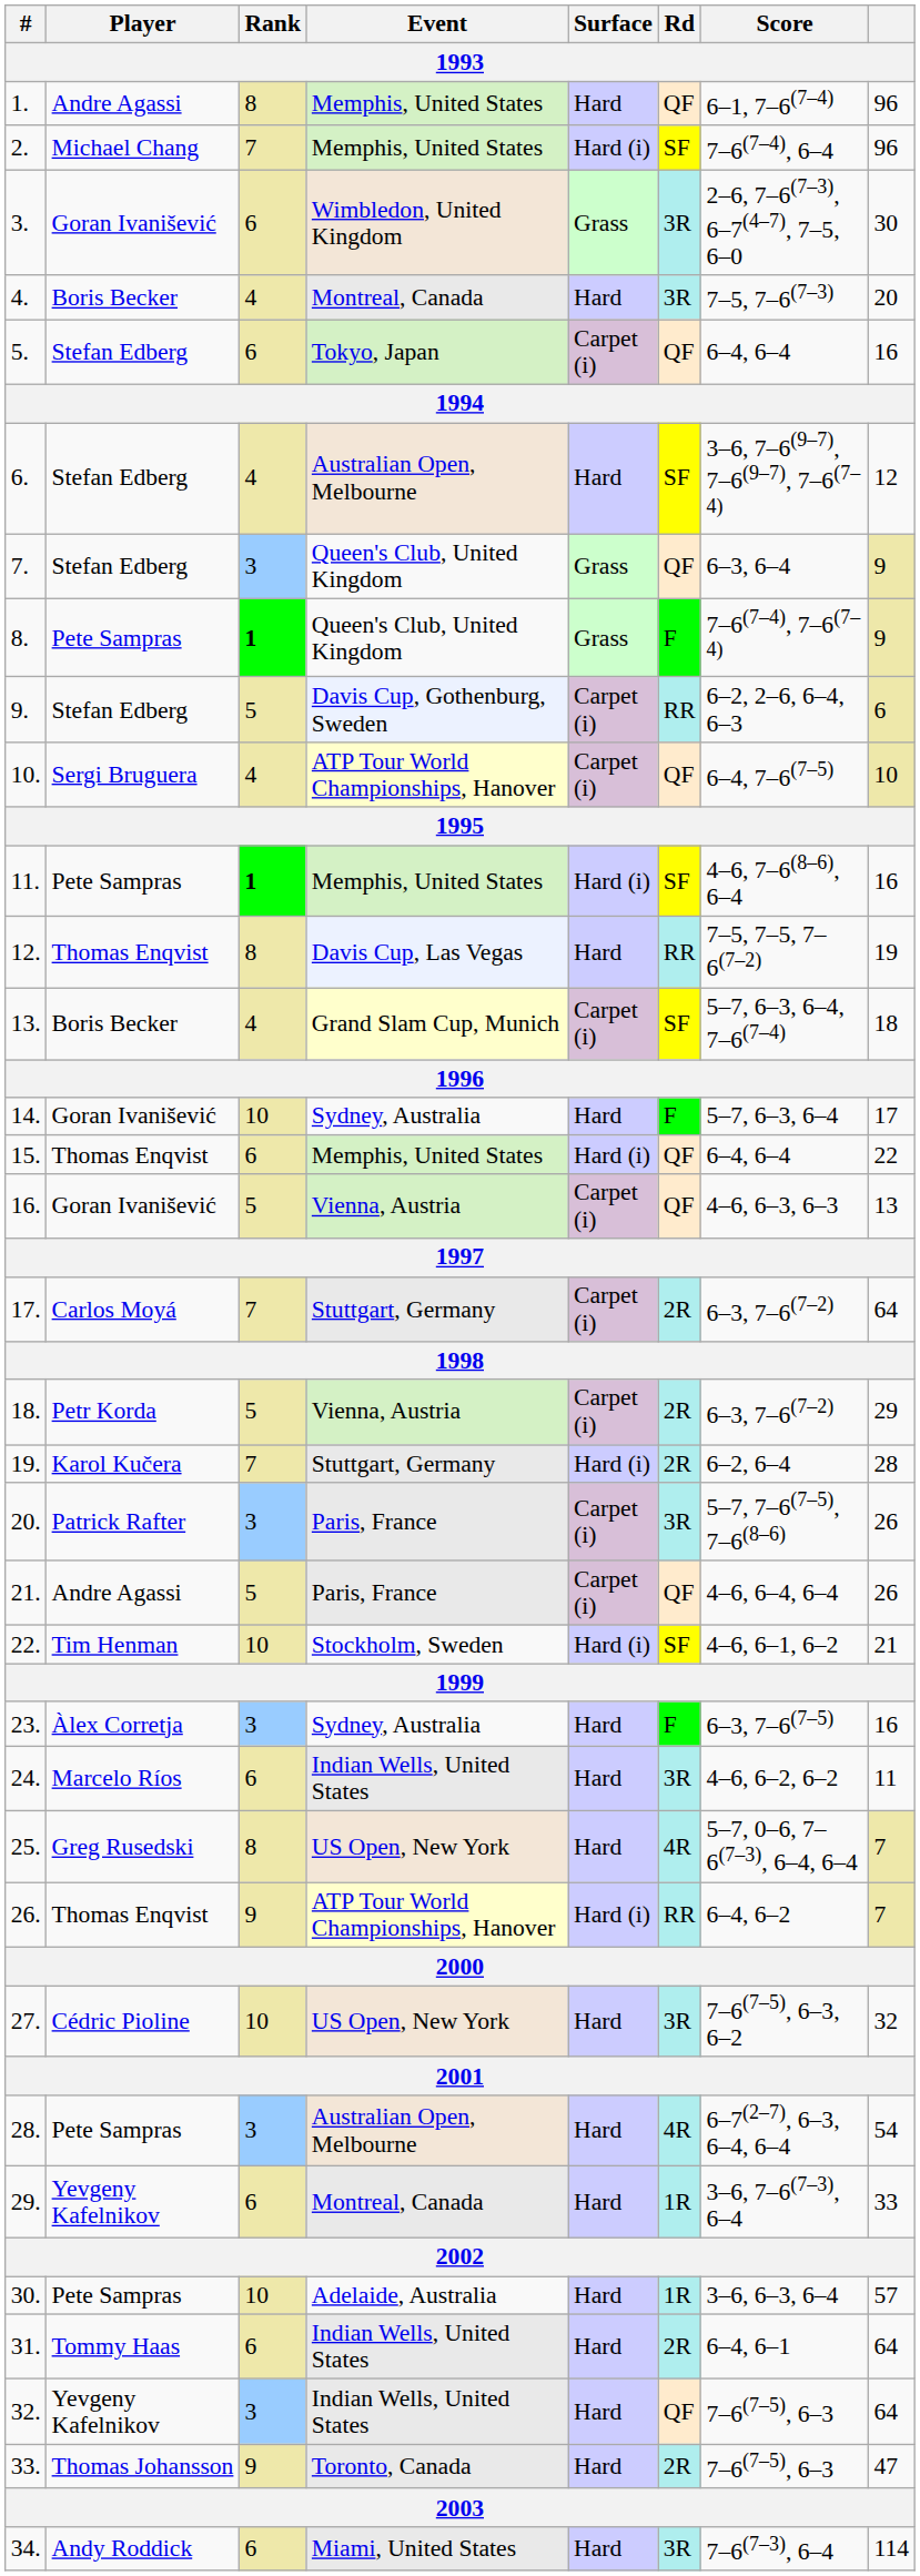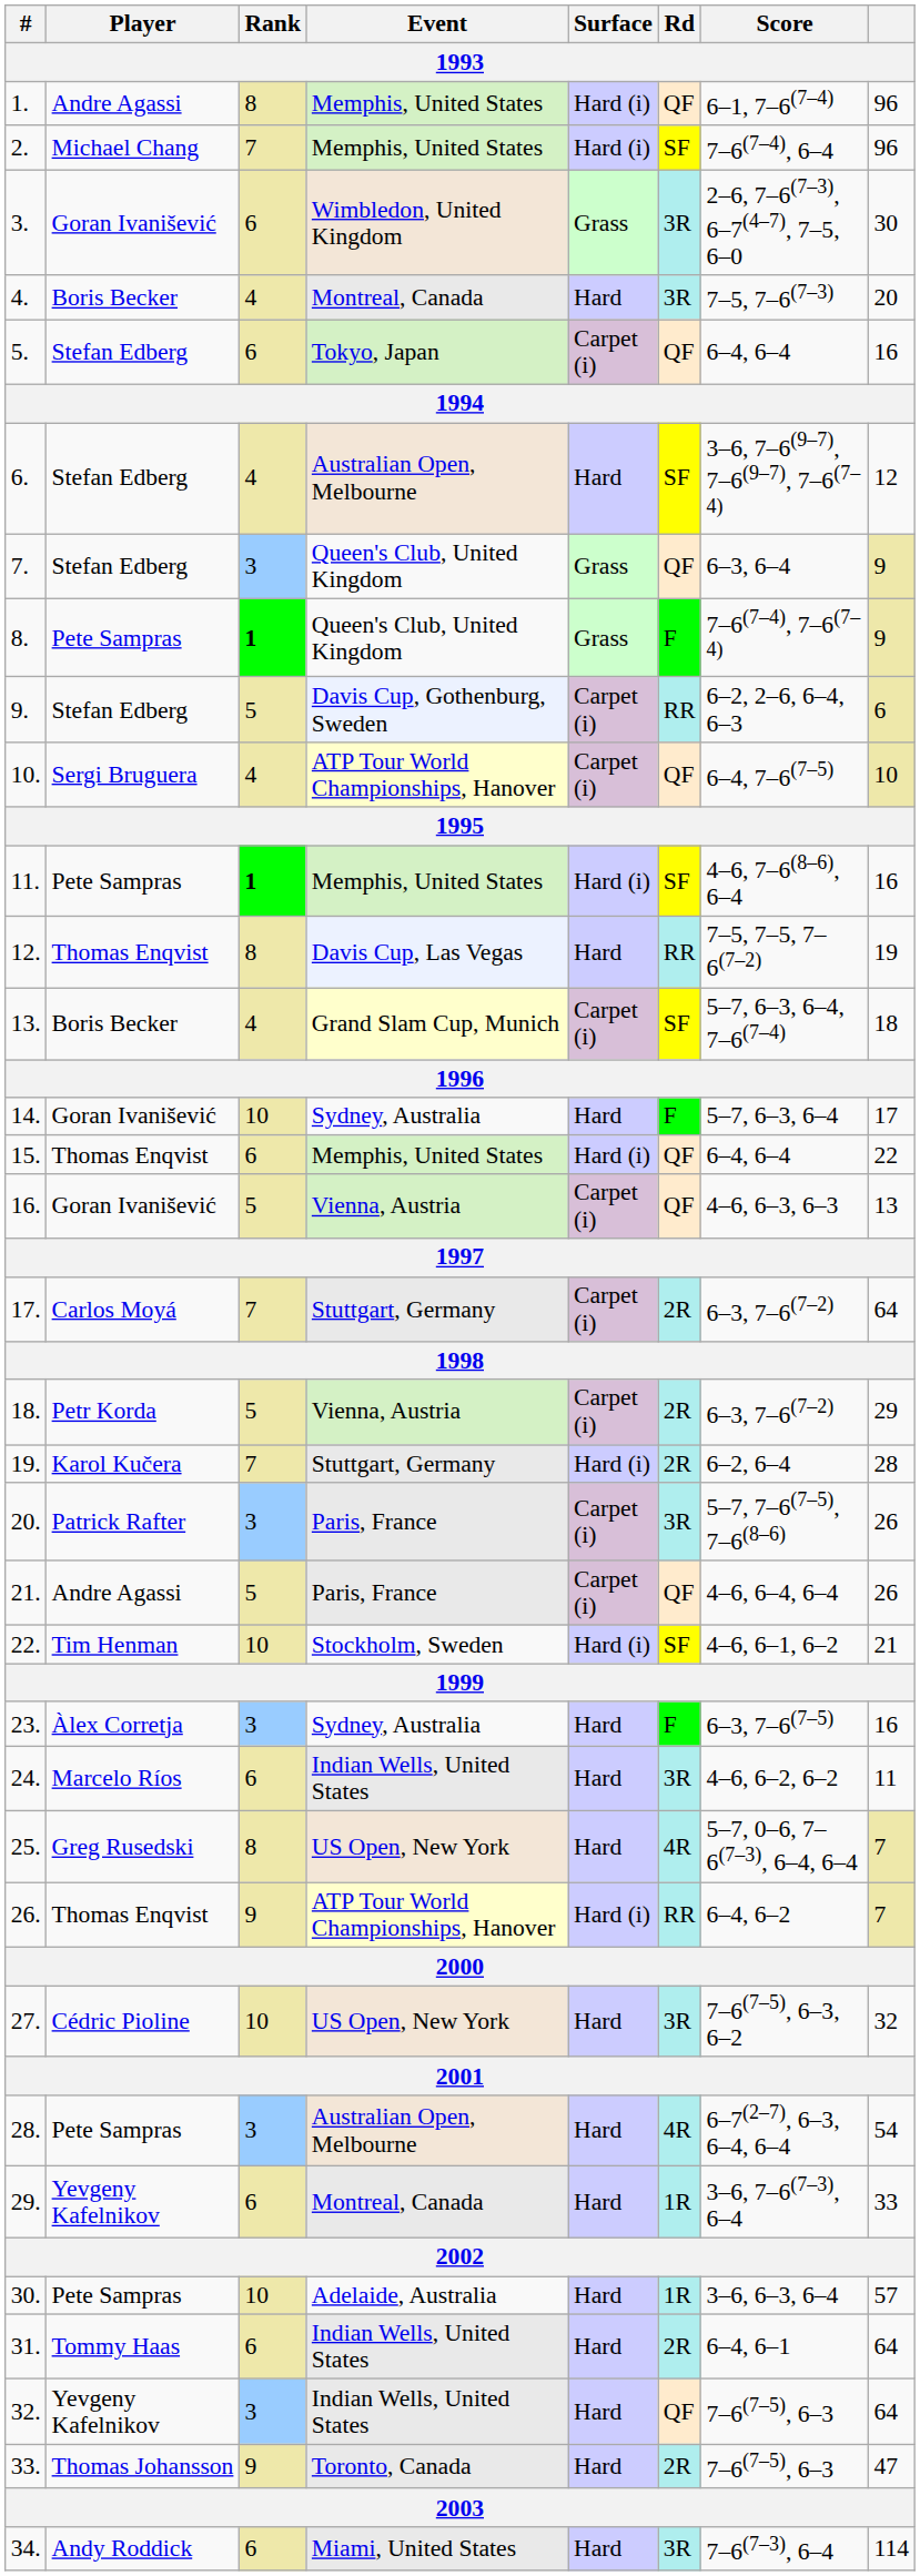1. | Surface: Hard -> Hard (i)
